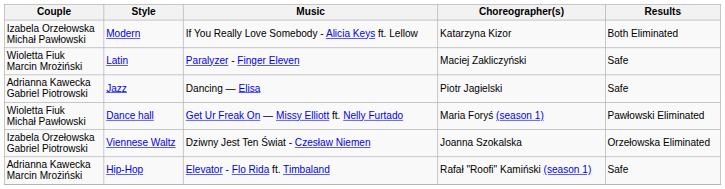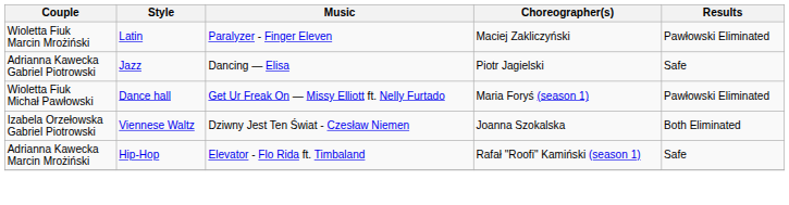- row: Izabela Orzełowska Michał Pawłowski | Modern | If You Really Love Somebody - Alicia Keys ft. Lellow | Katarzyna Kizor | Both Eliminated
Wioletta Fiuk Marcin Mrożiński | Results: Safe -> Pawłowski Eliminated
Izabela Orzełowska Gabriel Piotrowski | Results: Orzełowska Eliminated -> Both Eliminated
